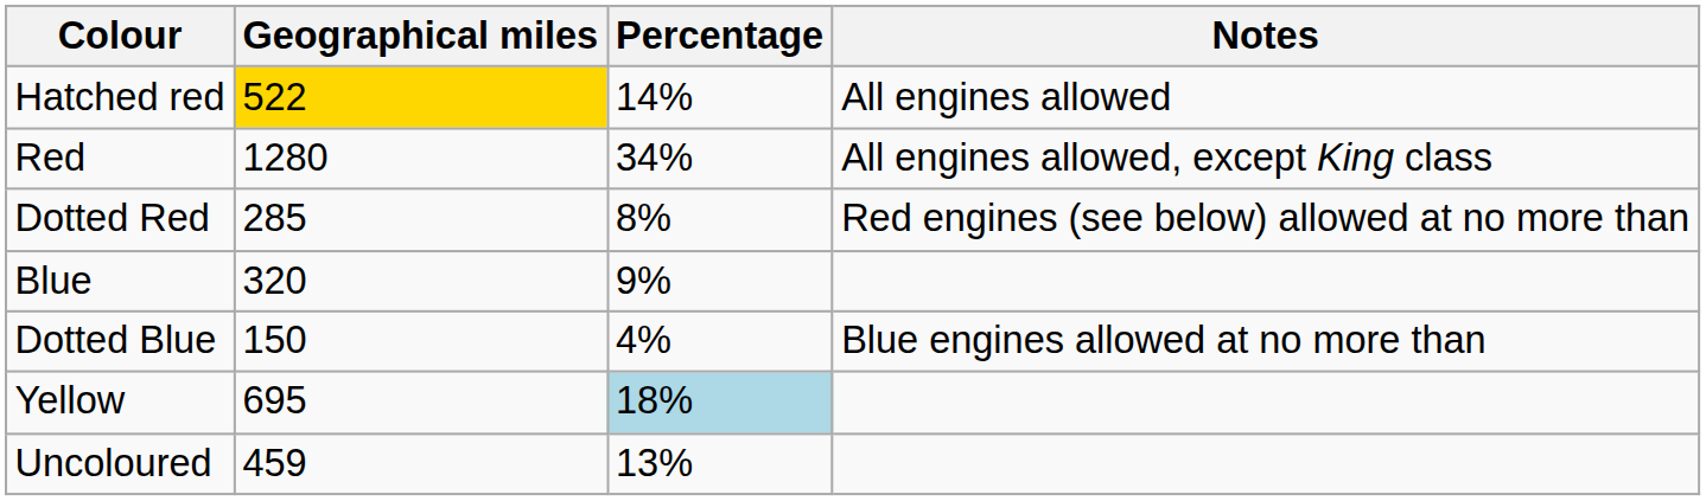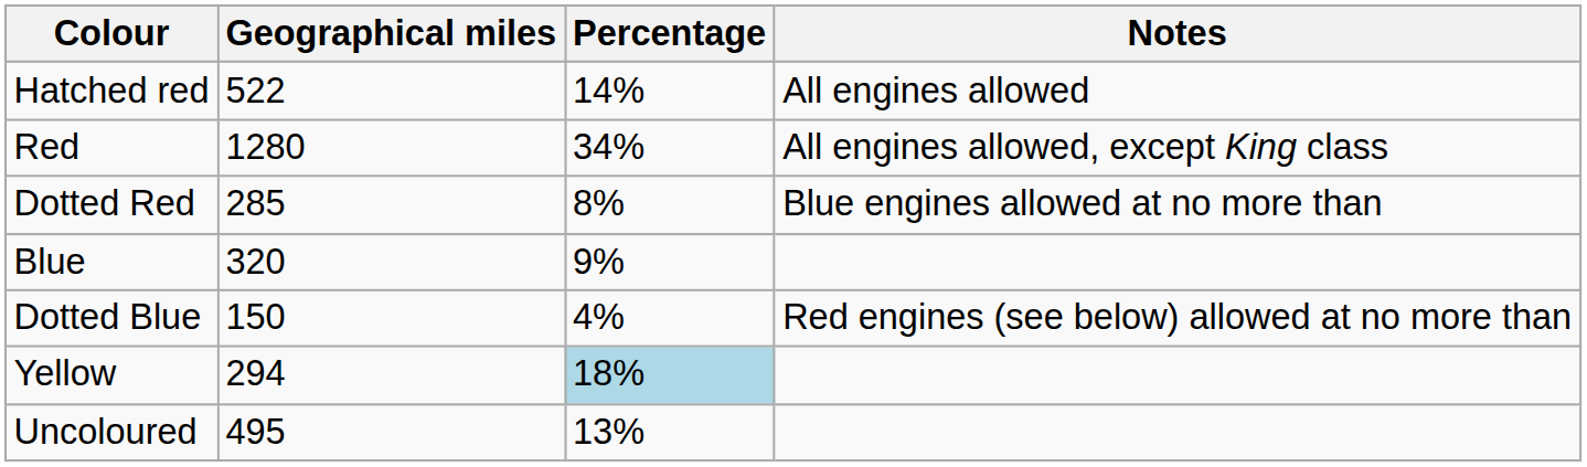Hatched red | Geographical miles: gold background -> no background
Dotted Red | Notes: Red engines (see below) allowed at no more than -> Blue engines allowed at no more than
Dotted Blue | Notes: Blue engines allowed at no more than -> Red engines (see below) allowed at no more than
Yellow | Geographical miles: 695 -> 294
Uncoloured | Geographical miles: 459 -> 495
